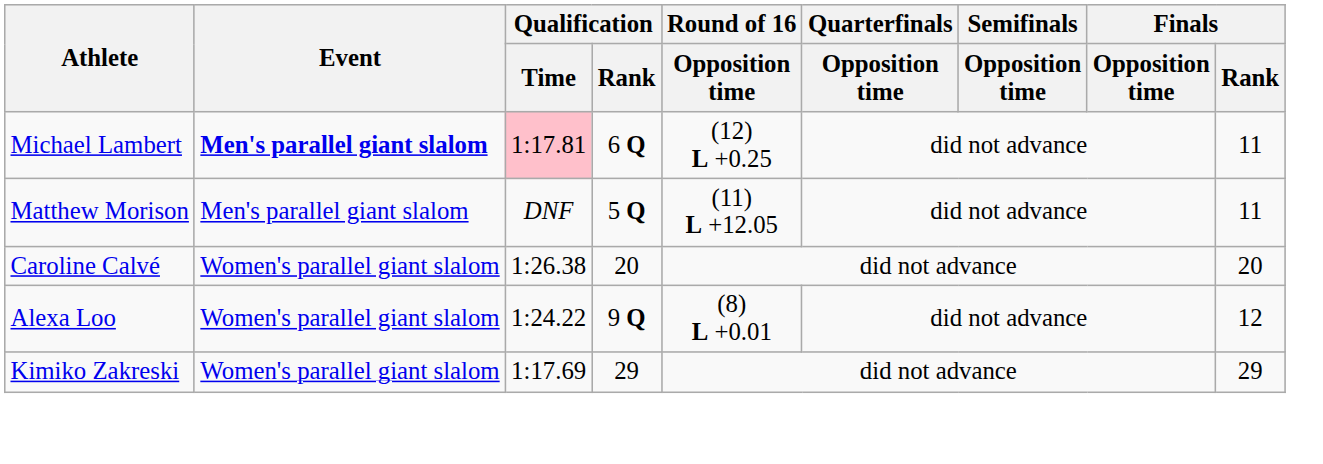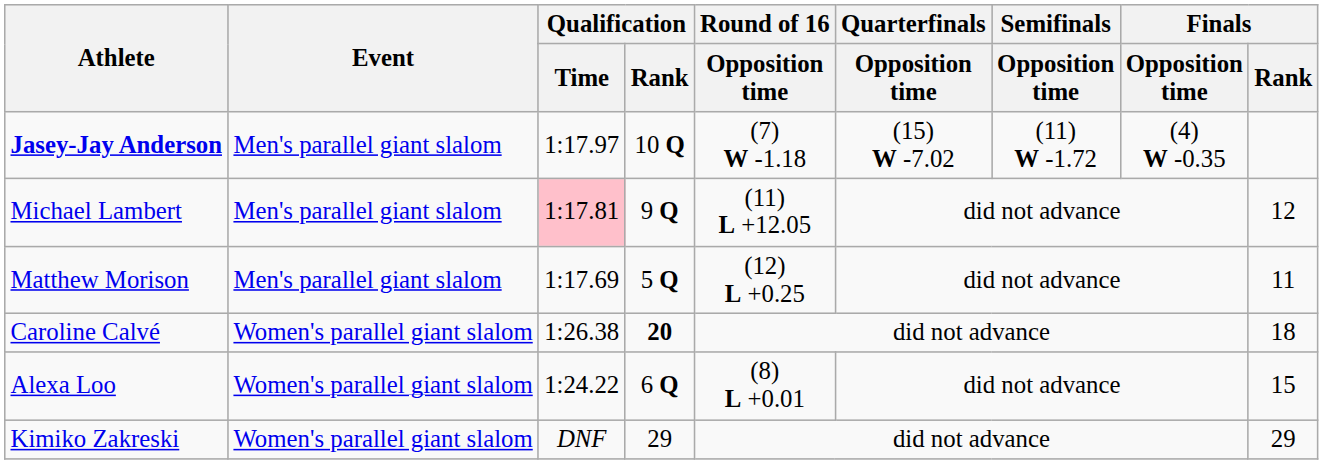+ row: Jasey-Jay Anderson | Men's parallel giant slalom | 1:17.97 | 10 Q | (7) W -1.18 | (15) W -7.02 | (11) W -1.72 | (4) W -0.35
Michael Lambert | Event: bold -> normal
Michael Lambert | Qualification / Rank: 6 Q -> 9 Q
Michael Lambert | Round of 16 / Opposition time: (12) L +0.25 -> (11) L +12.05
Michael Lambert | Finals / Rank: 11 -> 12
Matthew Morison | Qualification / Time: DNF -> 1:17.69
Matthew Morison | Round of 16 / Opposition time: (11) L +12.05 -> (12) L +0.25
Caroline Calvé | Qualification / Rank: normal -> bold
Caroline Calvé | Finals / Rank: 20 -> 18
Alexa Loo | Qualification / Rank: 9 Q -> 6 Q
Alexa Loo | Finals / Rank: 12 -> 15
Kimiko Zakreski | Qualification / Time: 1:17.69 -> DNF
